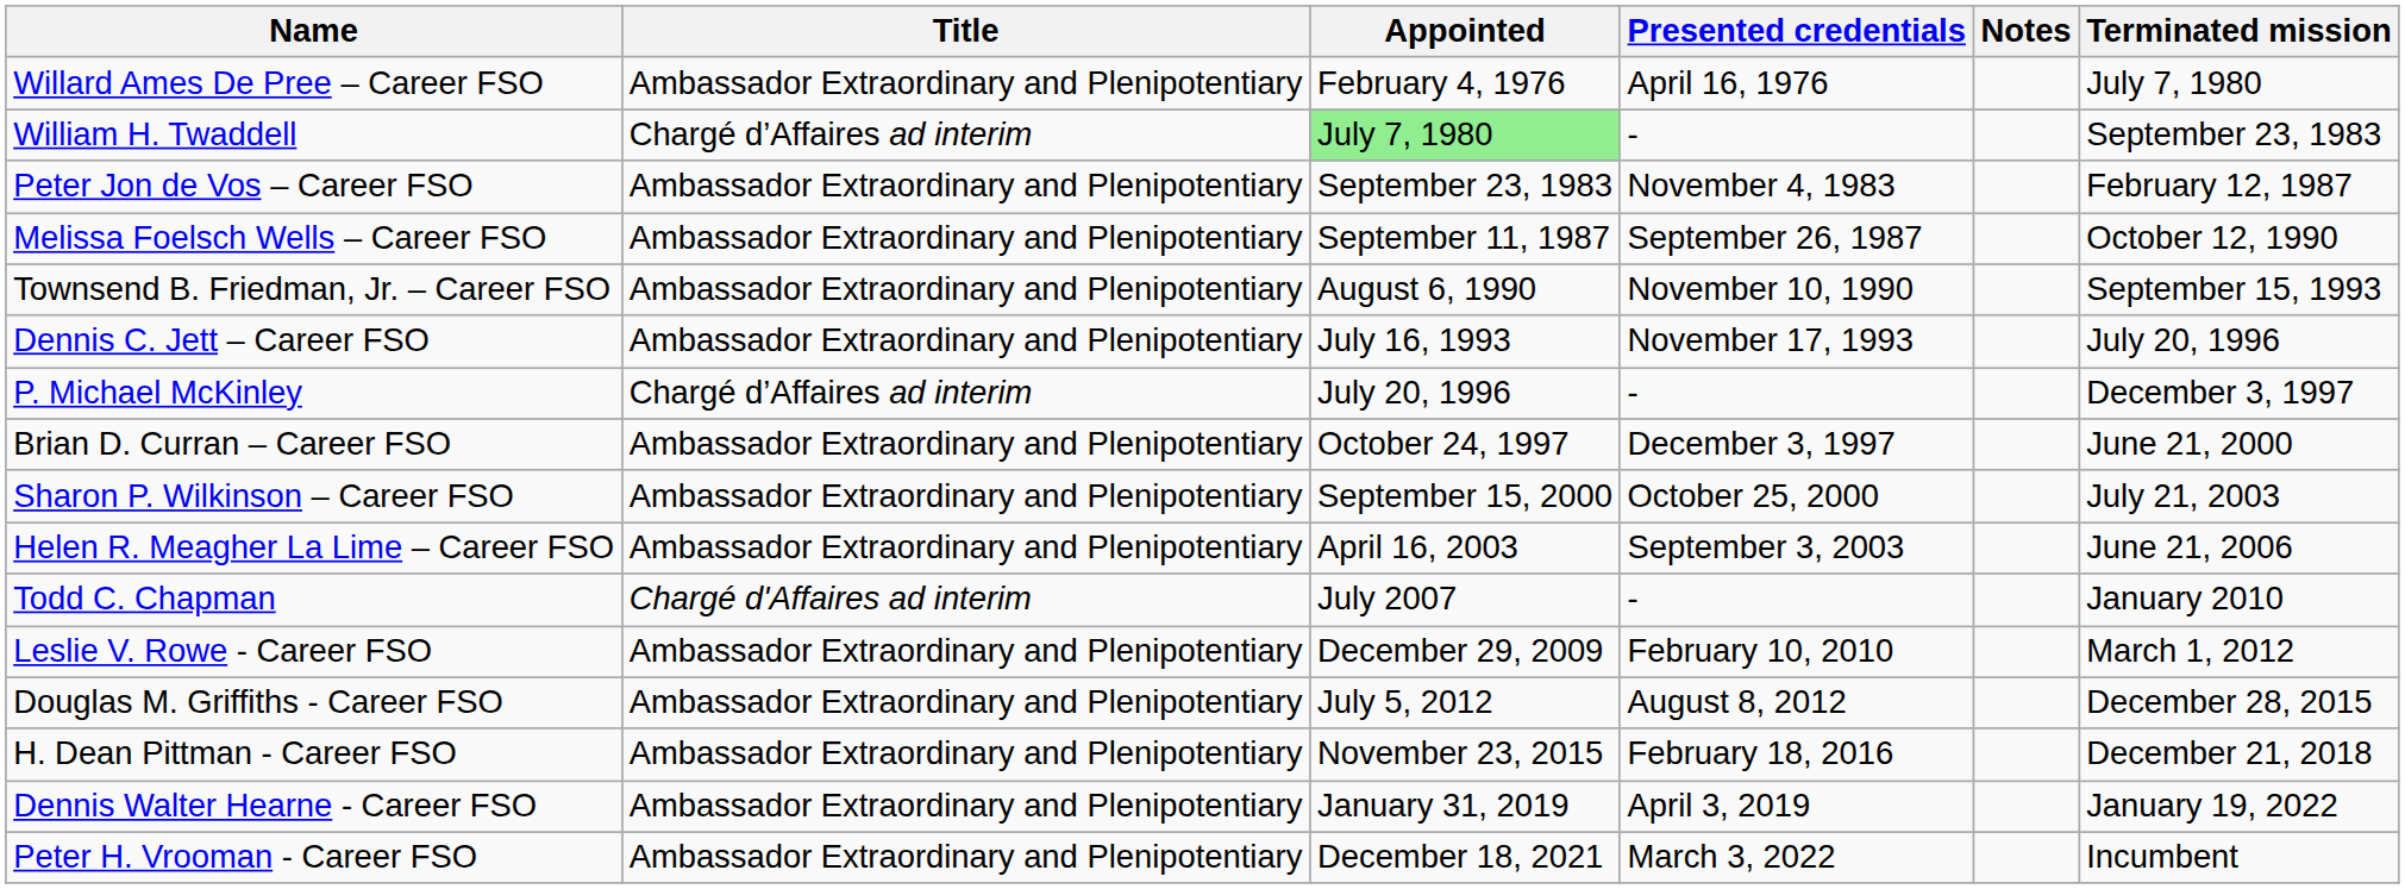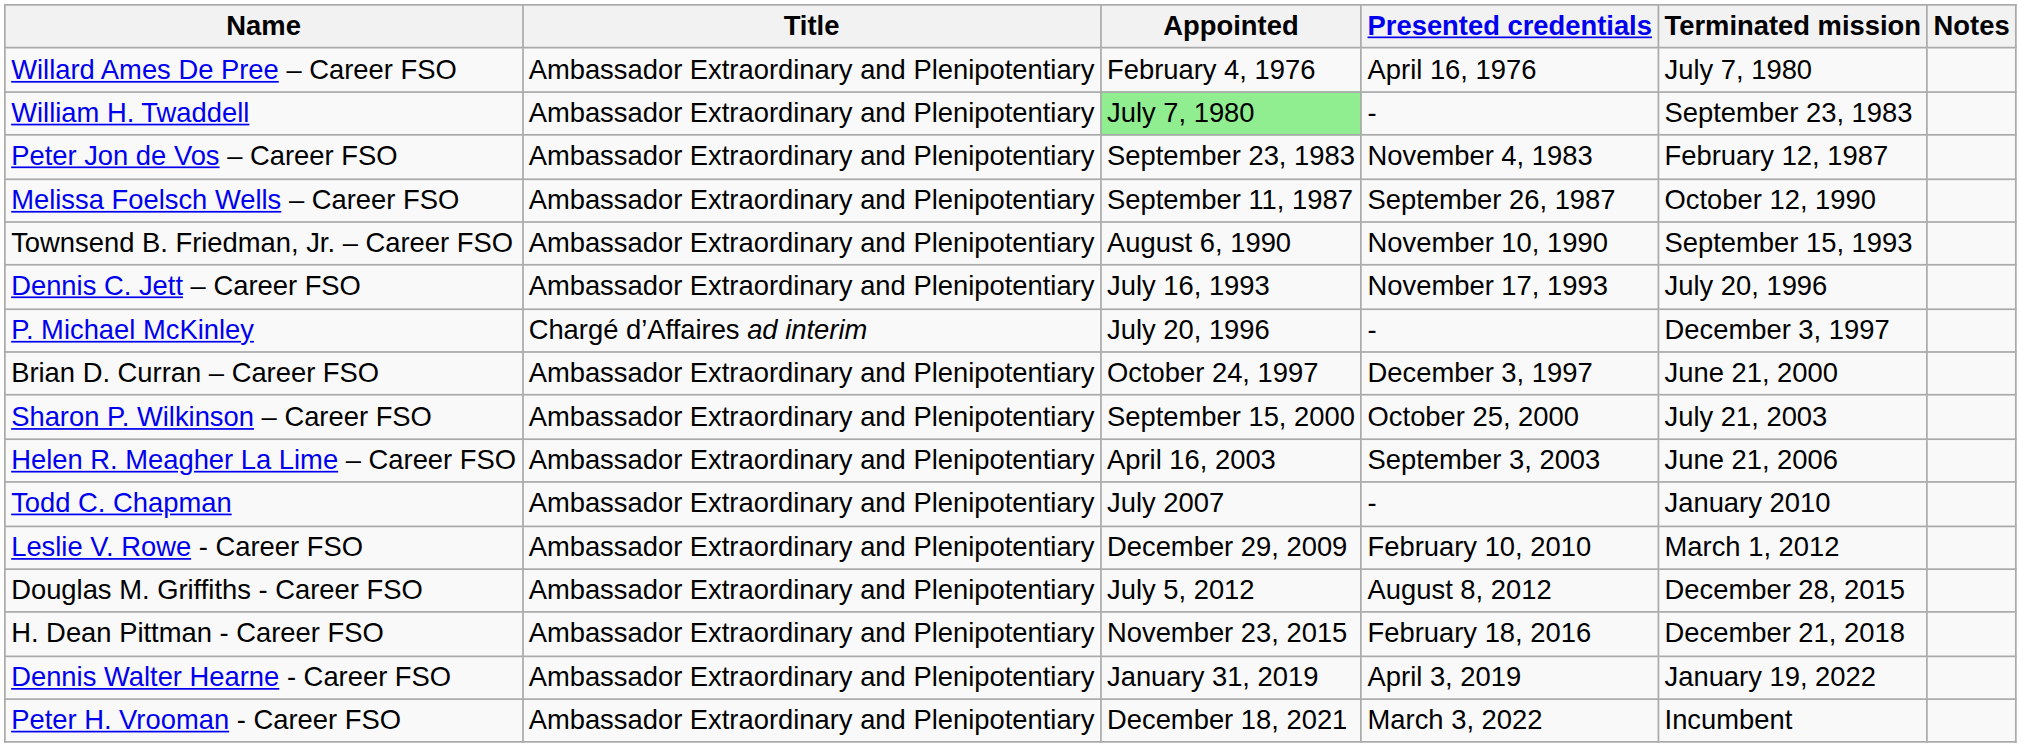columns swapped: Terminated mission <-> Notes
William H. Twaddell | Title: Chargé d’Affaires ad interim -> Ambassador Extraordinary and Plenipotentiary
Todd C. Chapman | Title: Chargé d'Affaires ad interim -> Ambassador Extraordinary and Plenipotentiary
